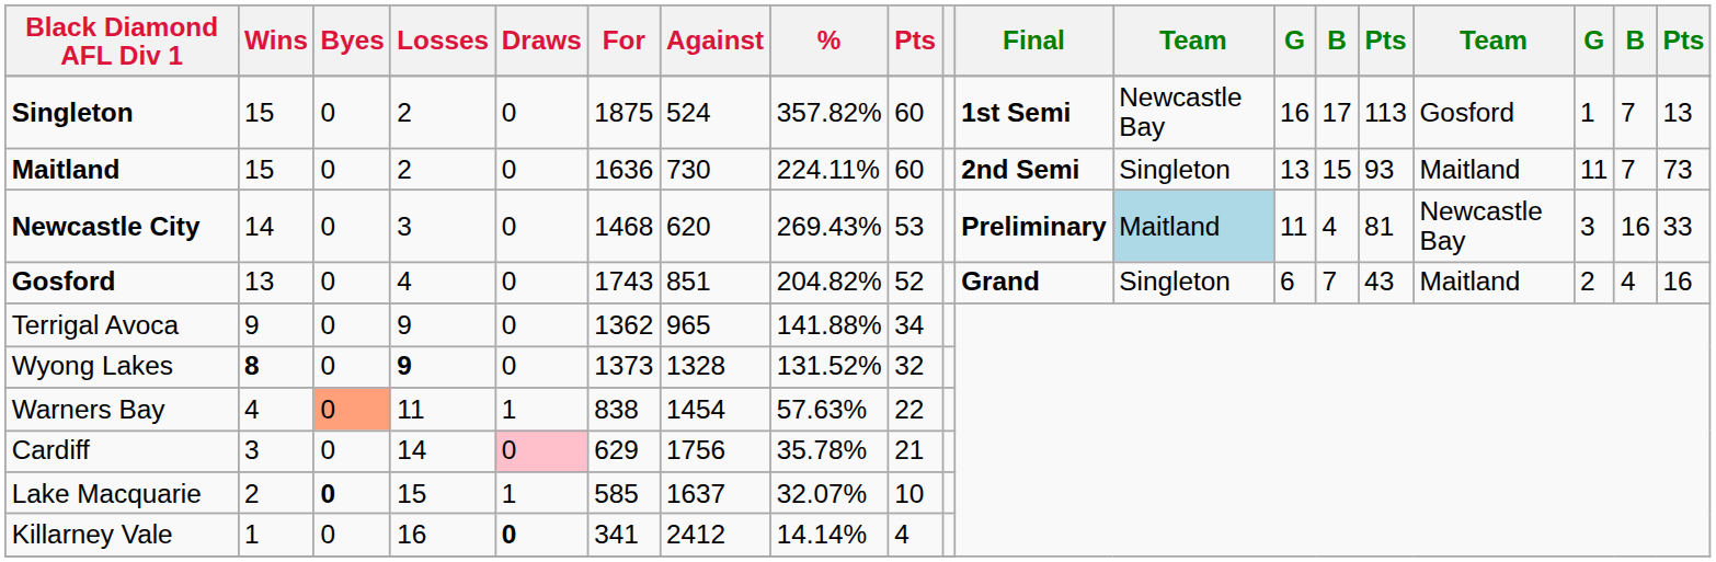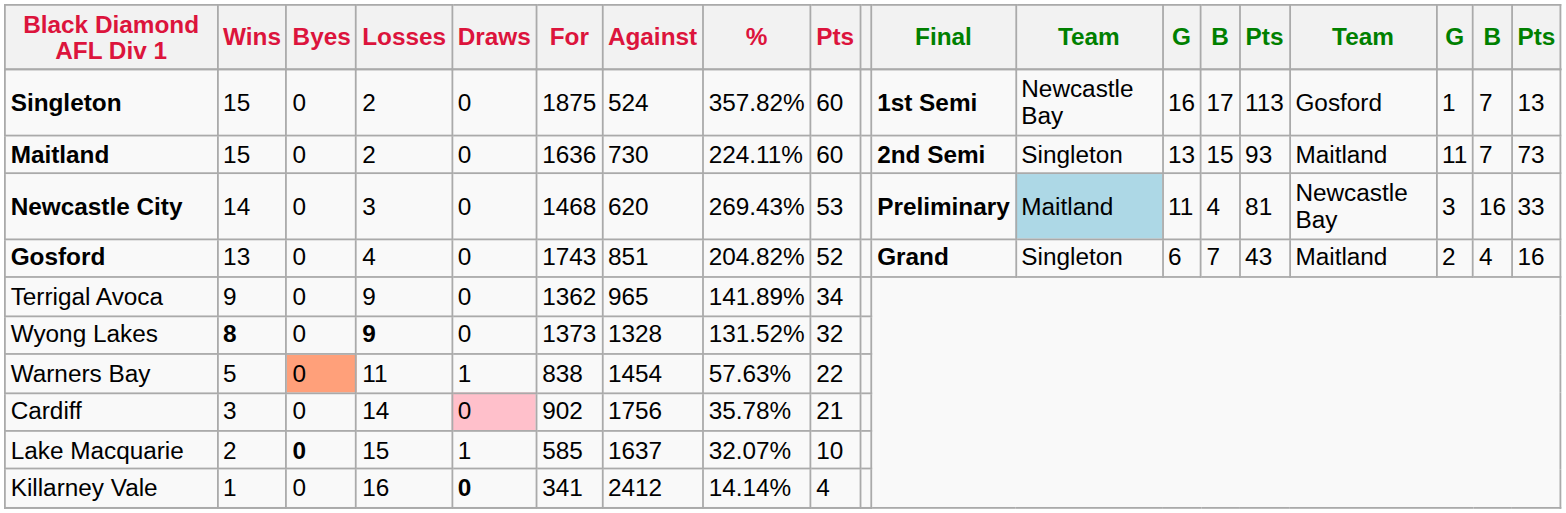Terrigal Avoca | %: 141.88% -> 141.89%
Warners Bay | Wins: 4 -> 5
Cardiff | For: 629 -> 902
